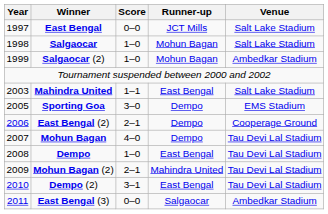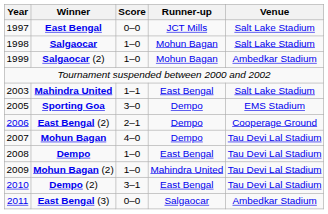Mohun Bagan (2) | Score: 2–1 -> 1–0
